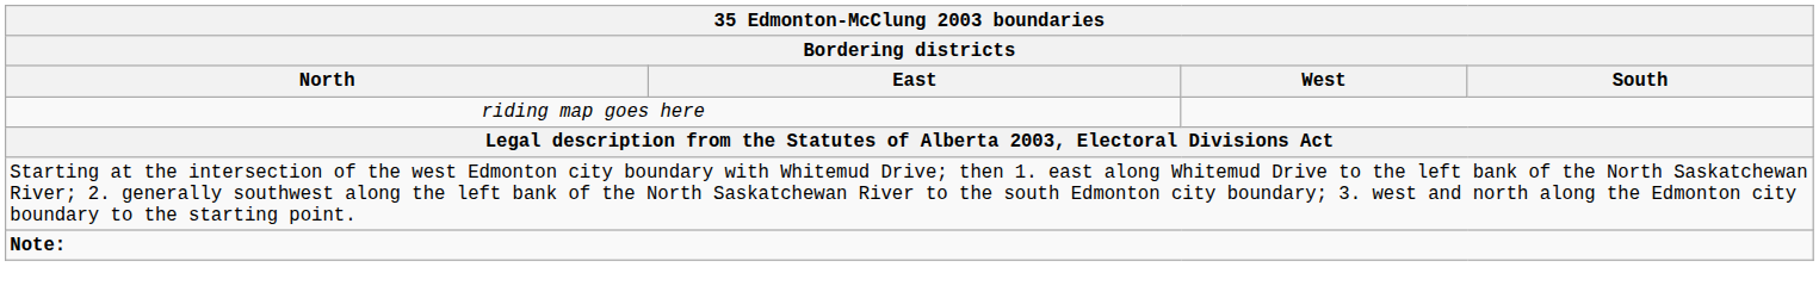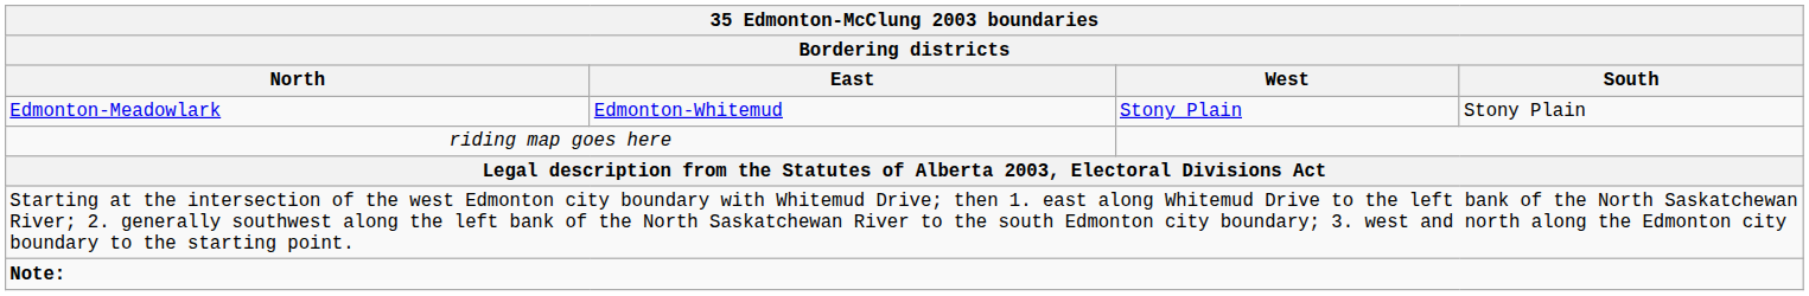+ row: Edmonton-Meadowlark | Edmonton-Whitemud | Stony Plain | Stony Plain
